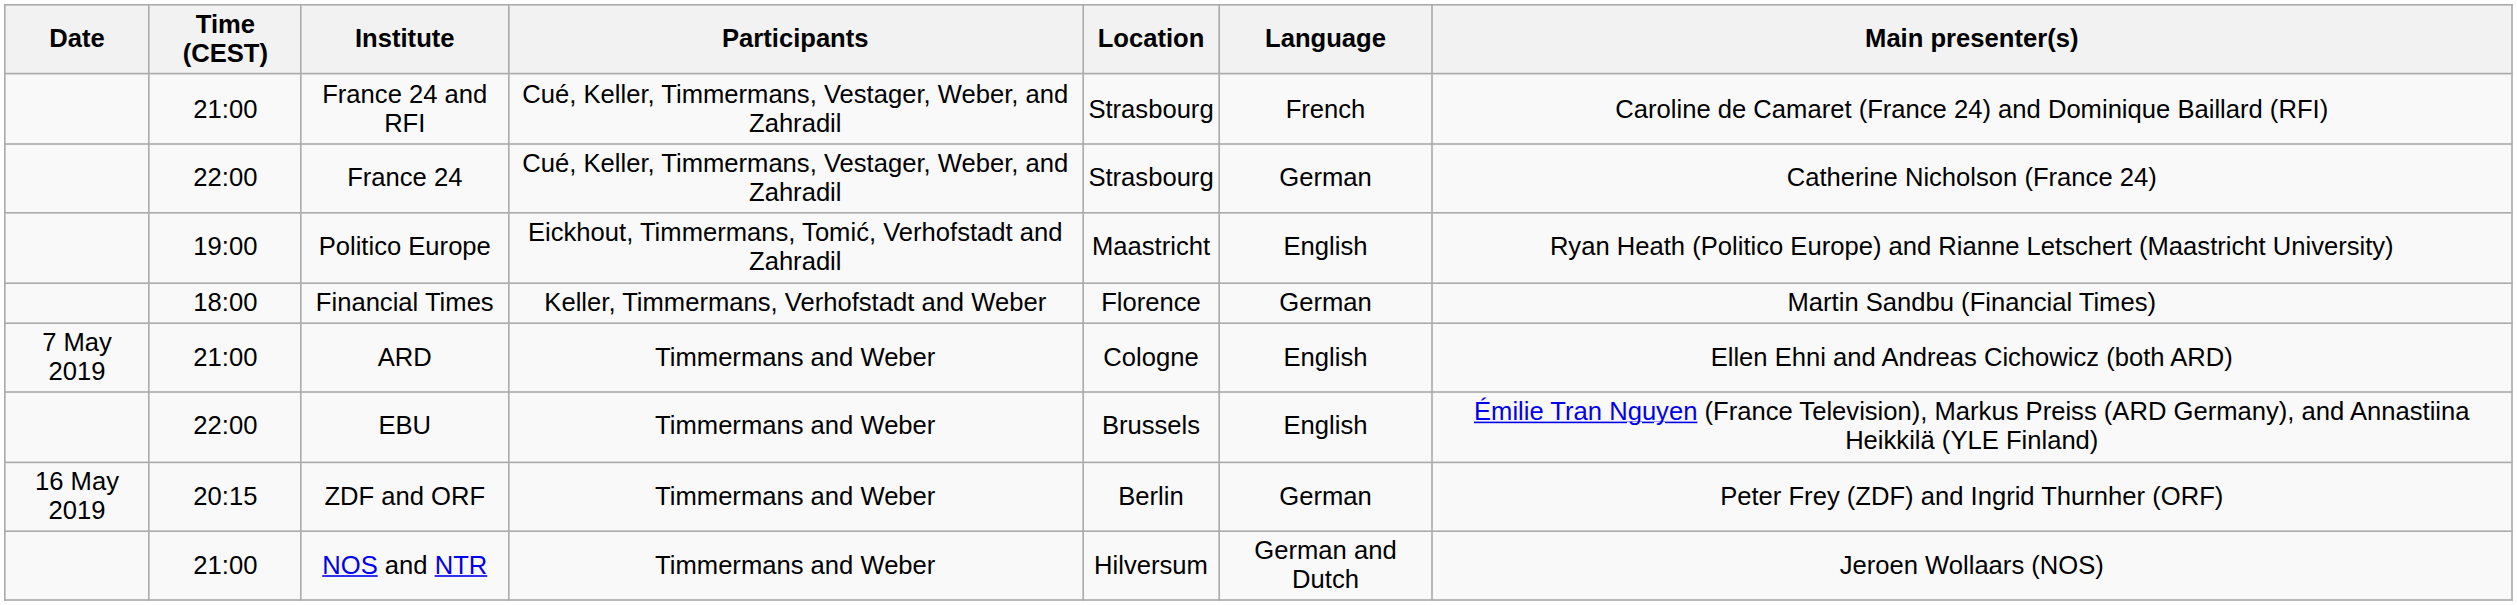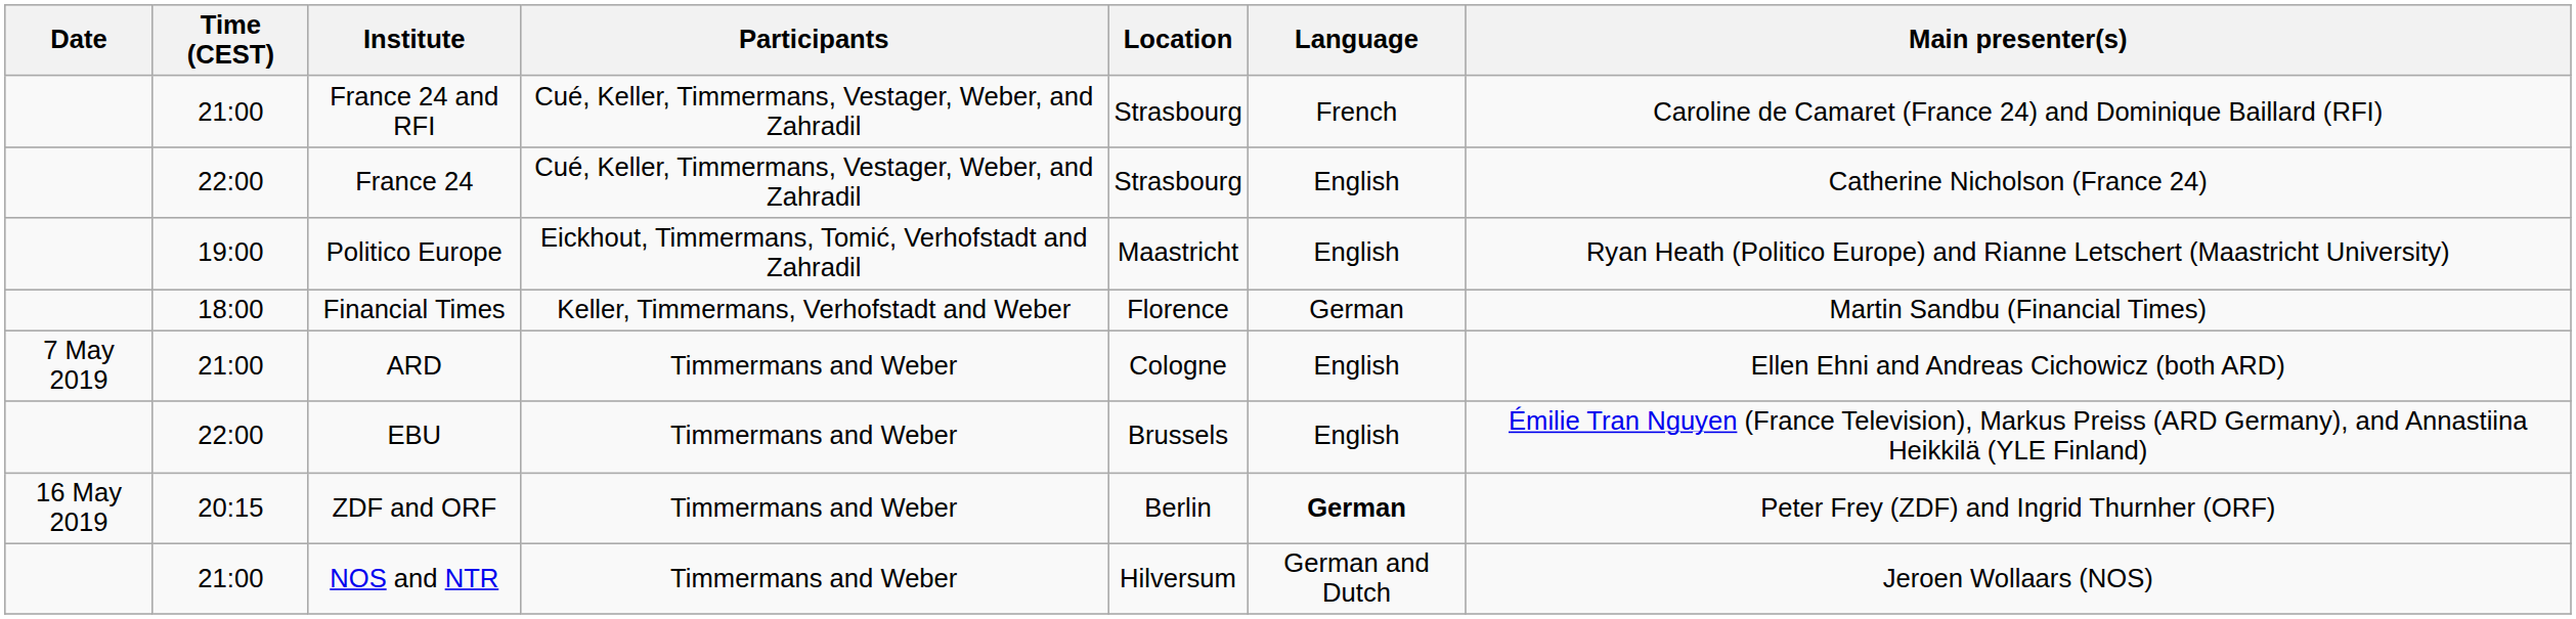France 24 | Language: German -> English
ZDF and ORF | Language: normal -> bold
